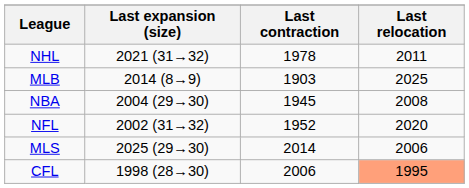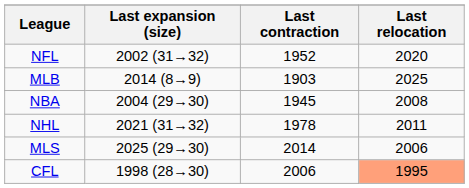rows swapped: NFL <-> NHL
